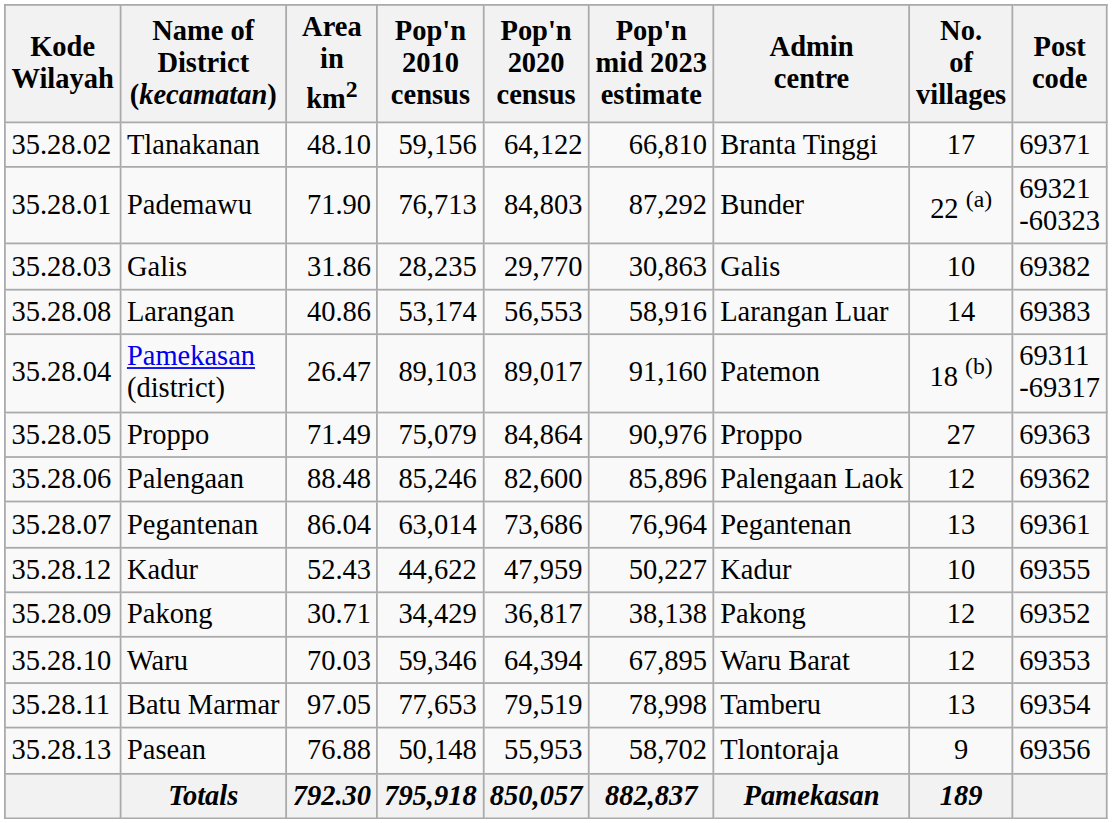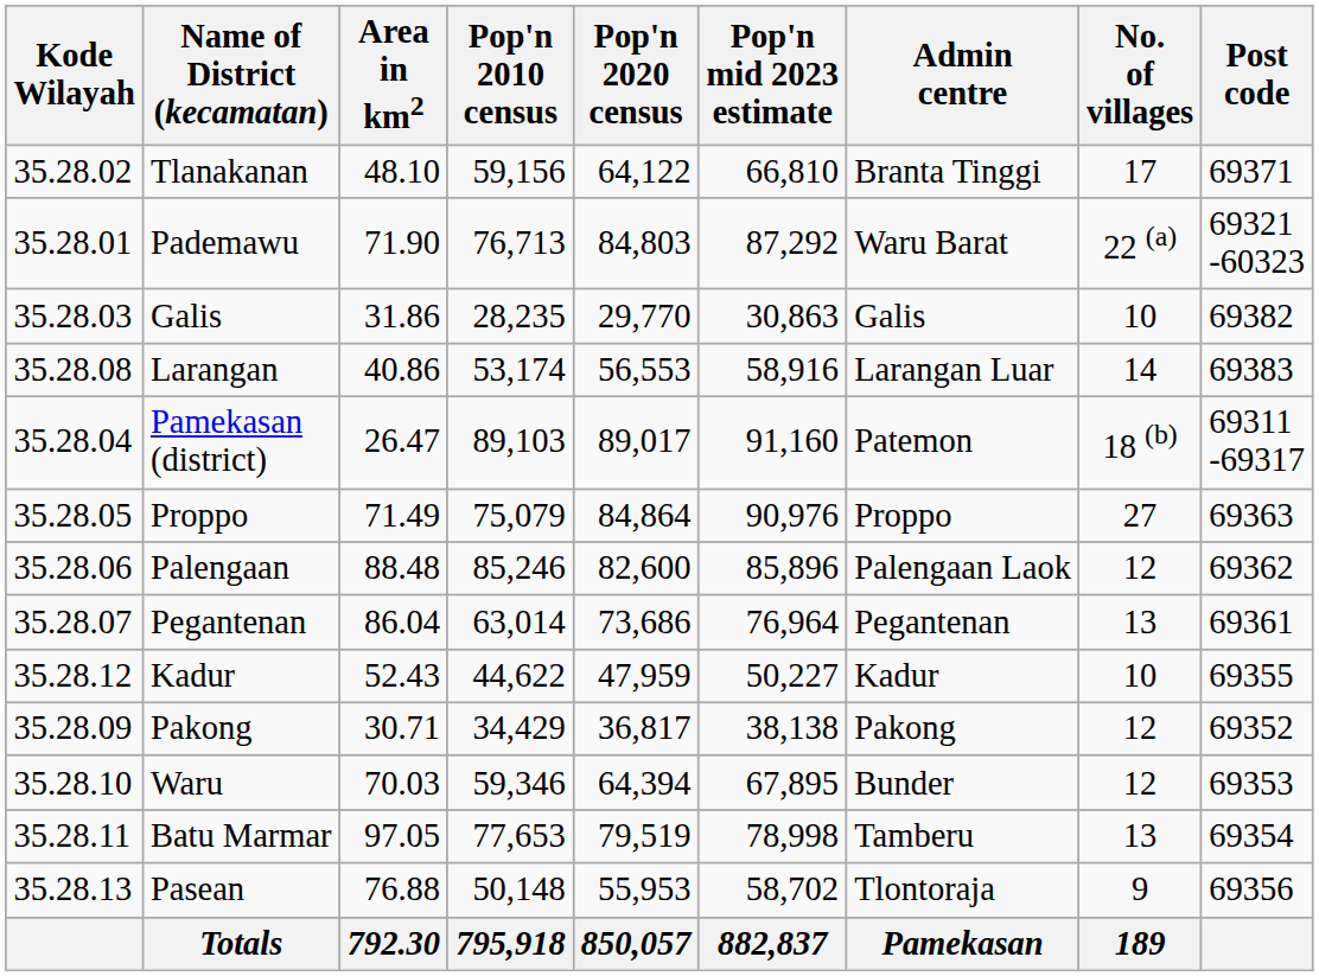Pademawu | Admin centre: Bunder -> Waru Barat
Waru | Admin centre: Waru Barat -> Bunder
